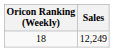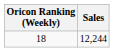18 | Sales: 12,249 -> 12,244
